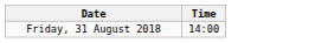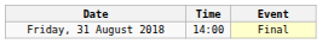+ column: Event | Final
